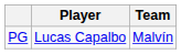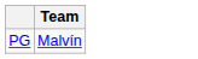- column: Player | Lucas Capalbo
